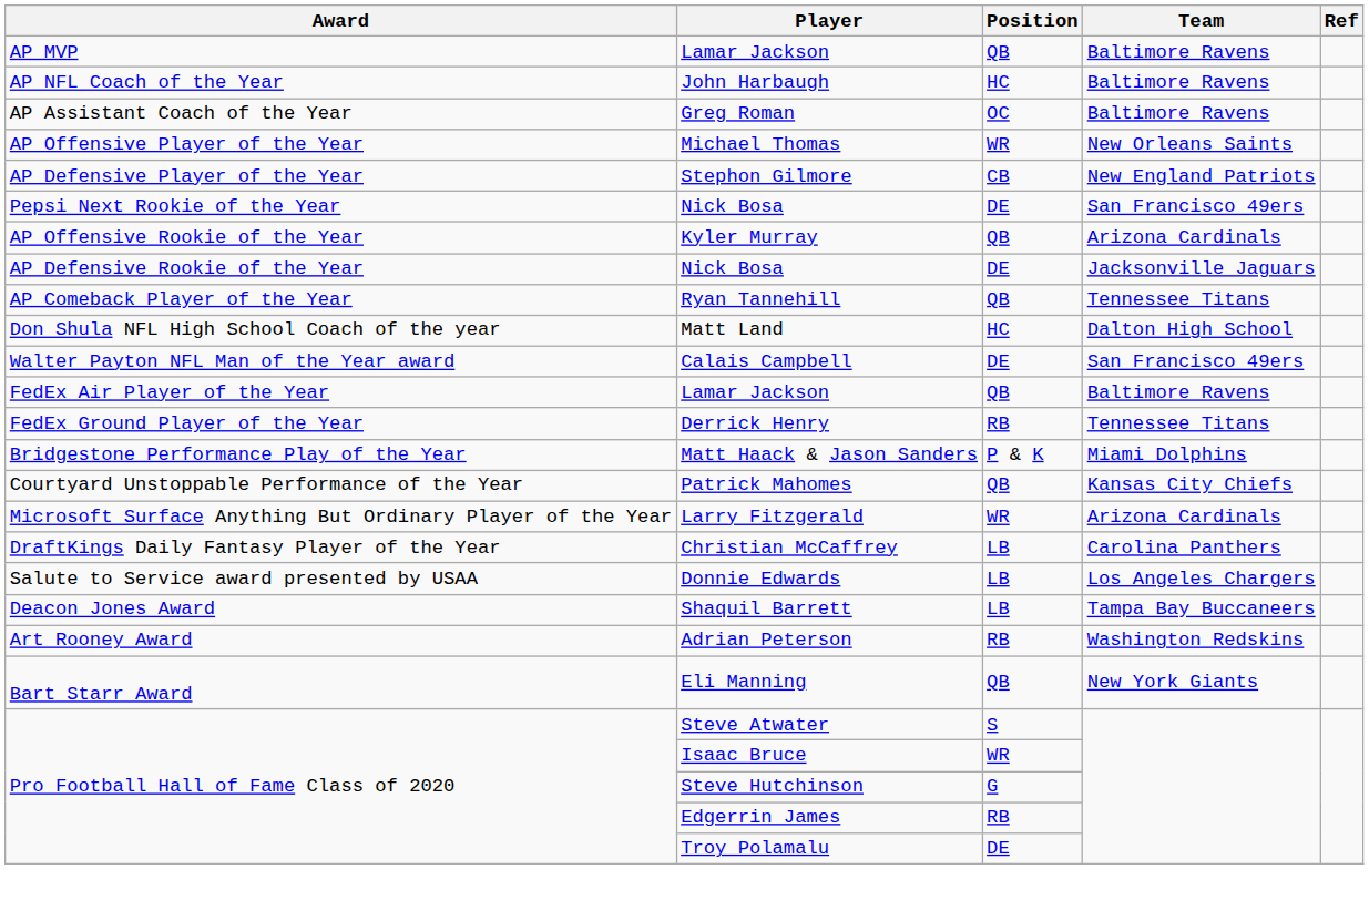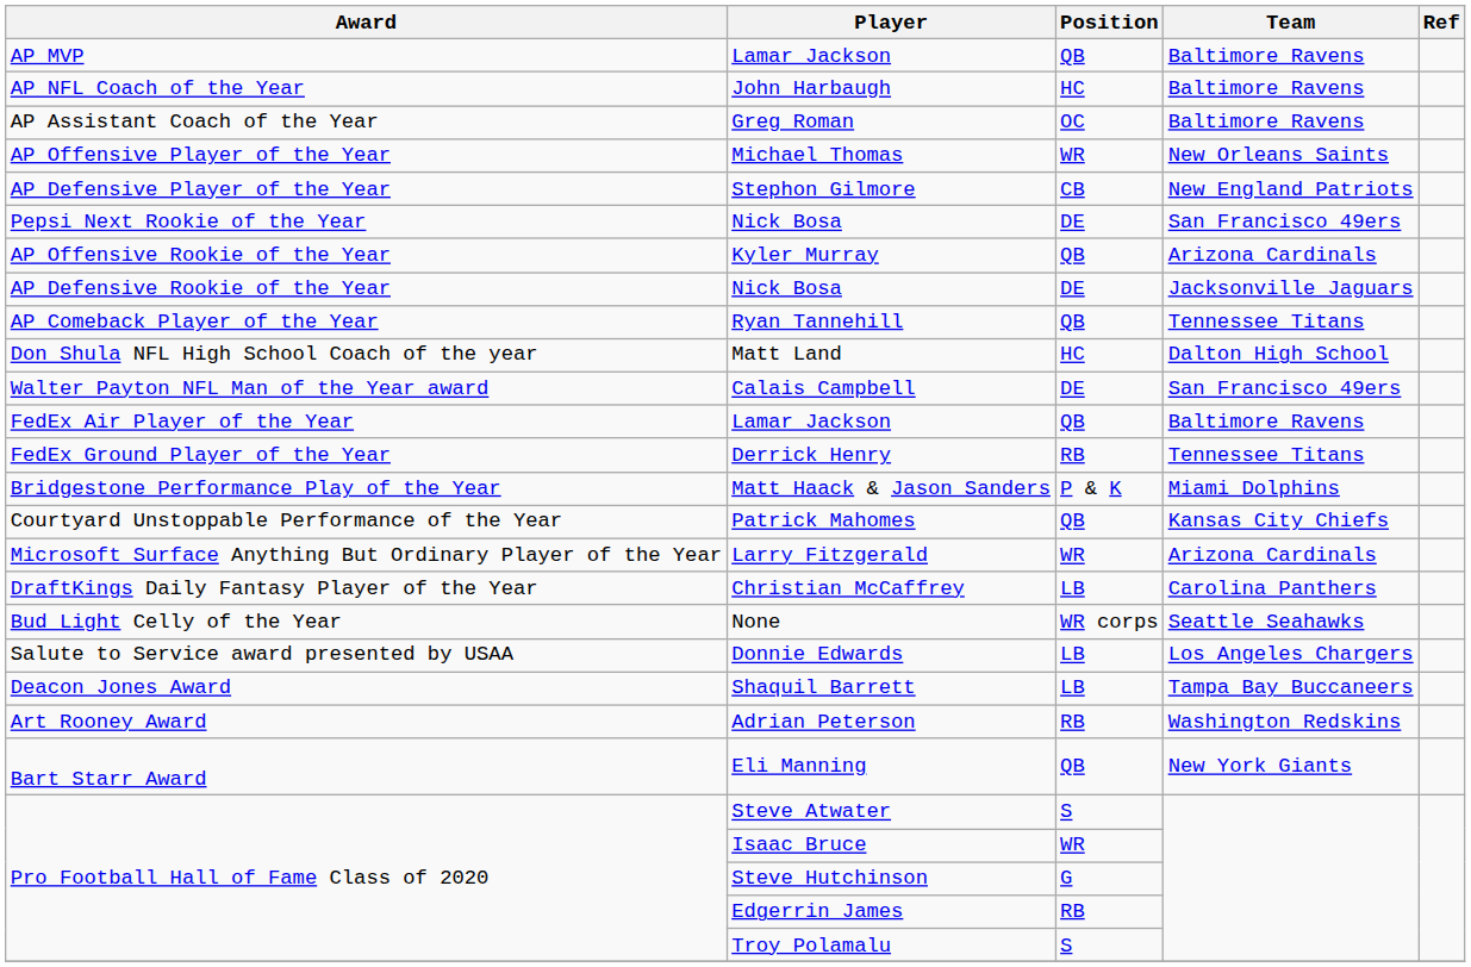+ row: Bud Light Celly of the Year | None | WR corps | Seattle Seahawks
Troy Polamalu | Position: DE -> S
